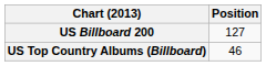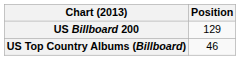US Billboard 200 | Position: 127 -> 129
